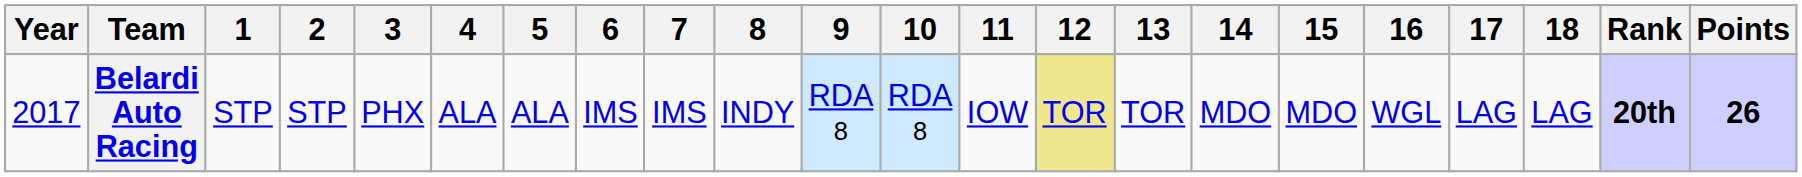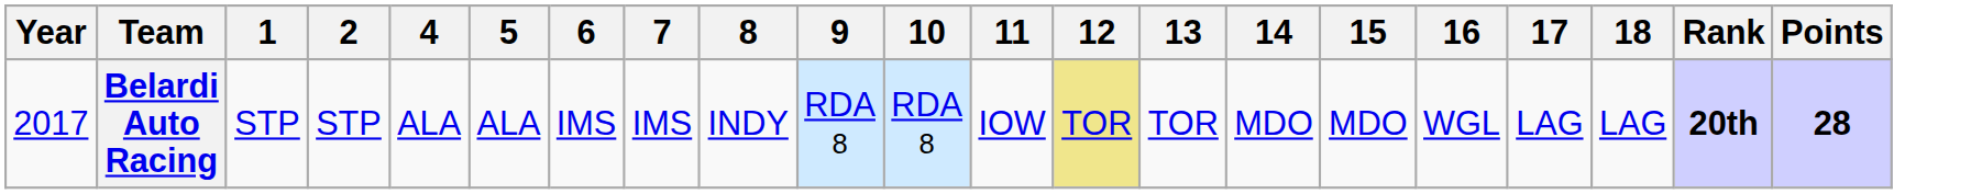- column: 3 | PHX
Belardi Auto Racing | Points: 26 -> 28
